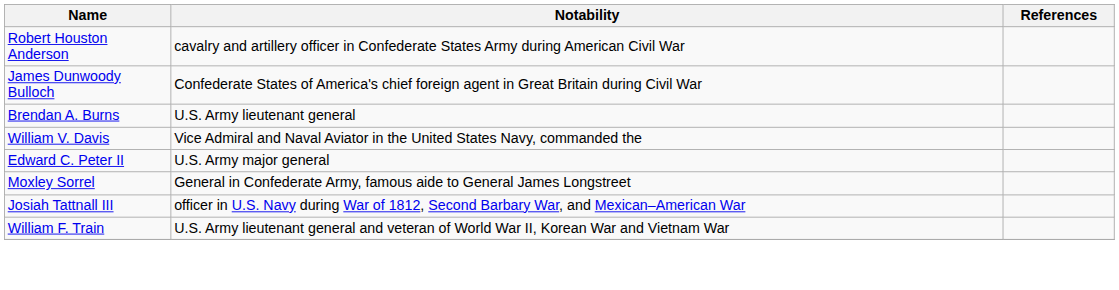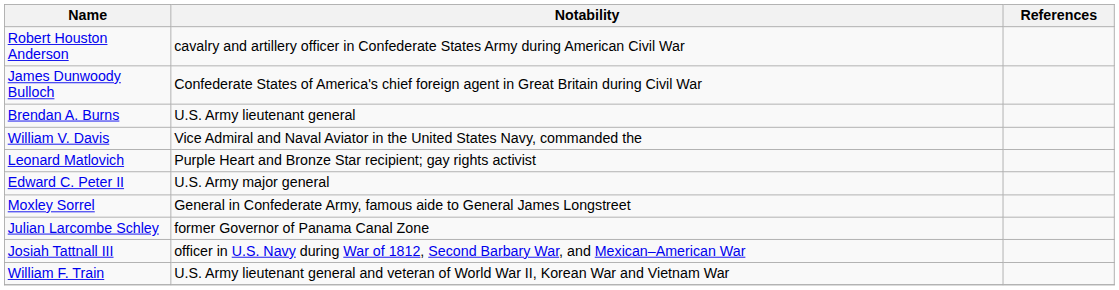+ row: Leonard Matlovich | Purple Heart and Bronze Star recipient; gay rights activist
+ row: Julian Larcombe Schley | former Governor of Panama Canal Zone
